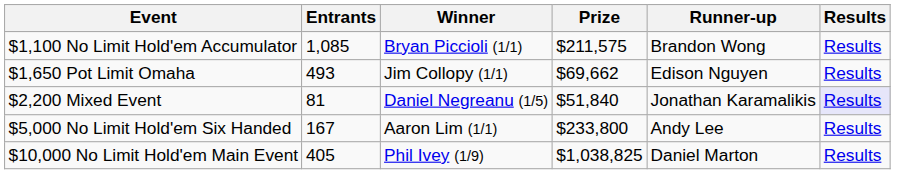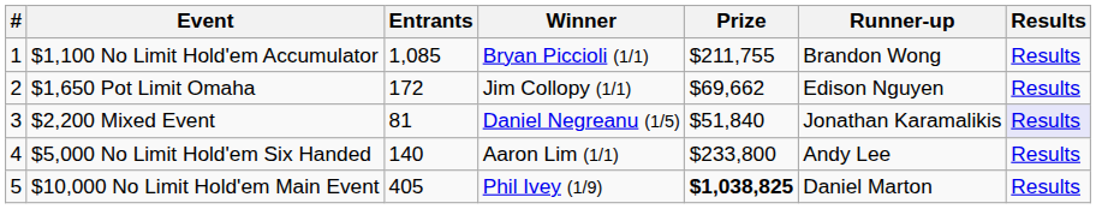+ column: # | 1 | 2 | 3 | 4 | 5
$1,100 No Limit Hold'em Accumulator | Prize: $211,575 -> $211,755
$1,650 Pot Limit Omaha | Entrants: 493 -> 172
$5,000 No Limit Hold'em Six Handed | Entrants: 167 -> 140
$10,000 No Limit Hold'em Main Event | Prize: normal -> bold
